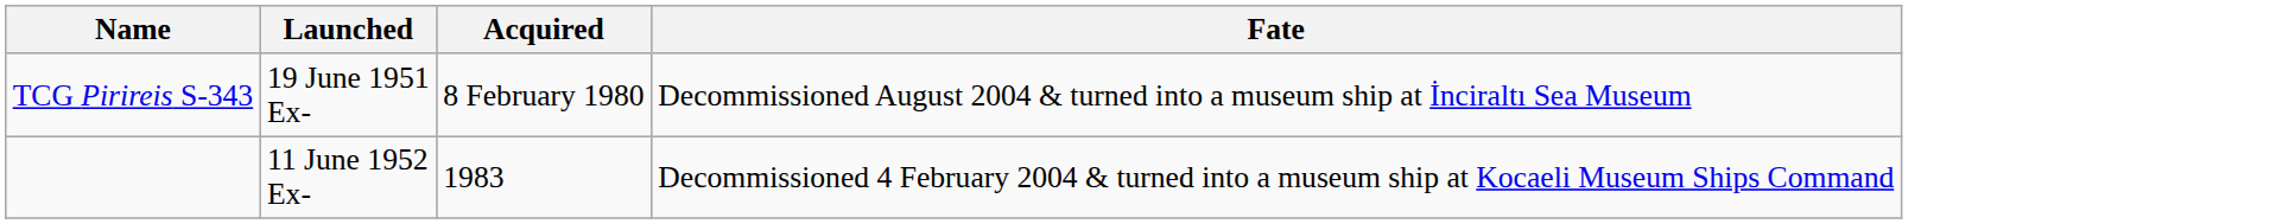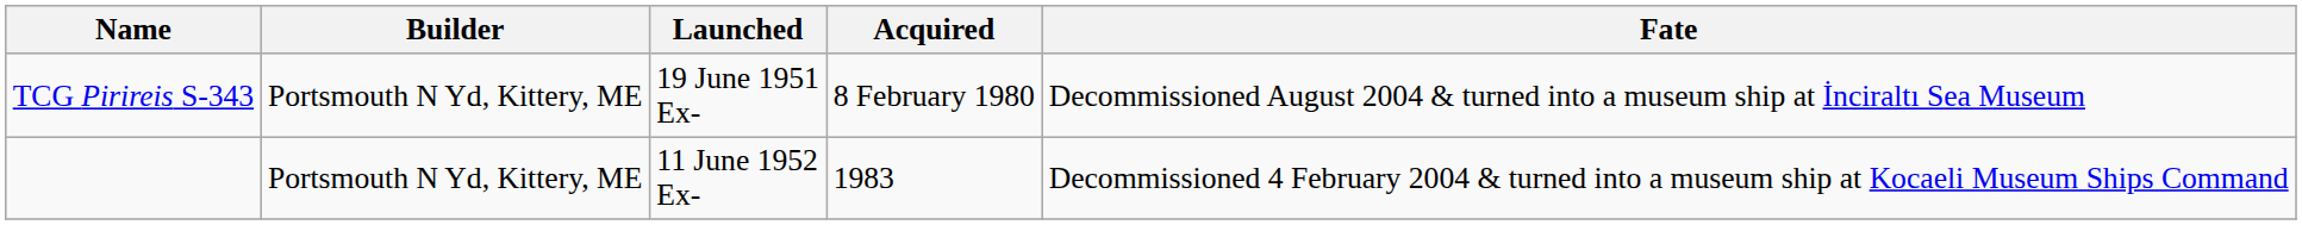+ column: Builder | Portsmouth N Yd, Kittery, ME | Portsmouth N Yd, Kittery, ME
